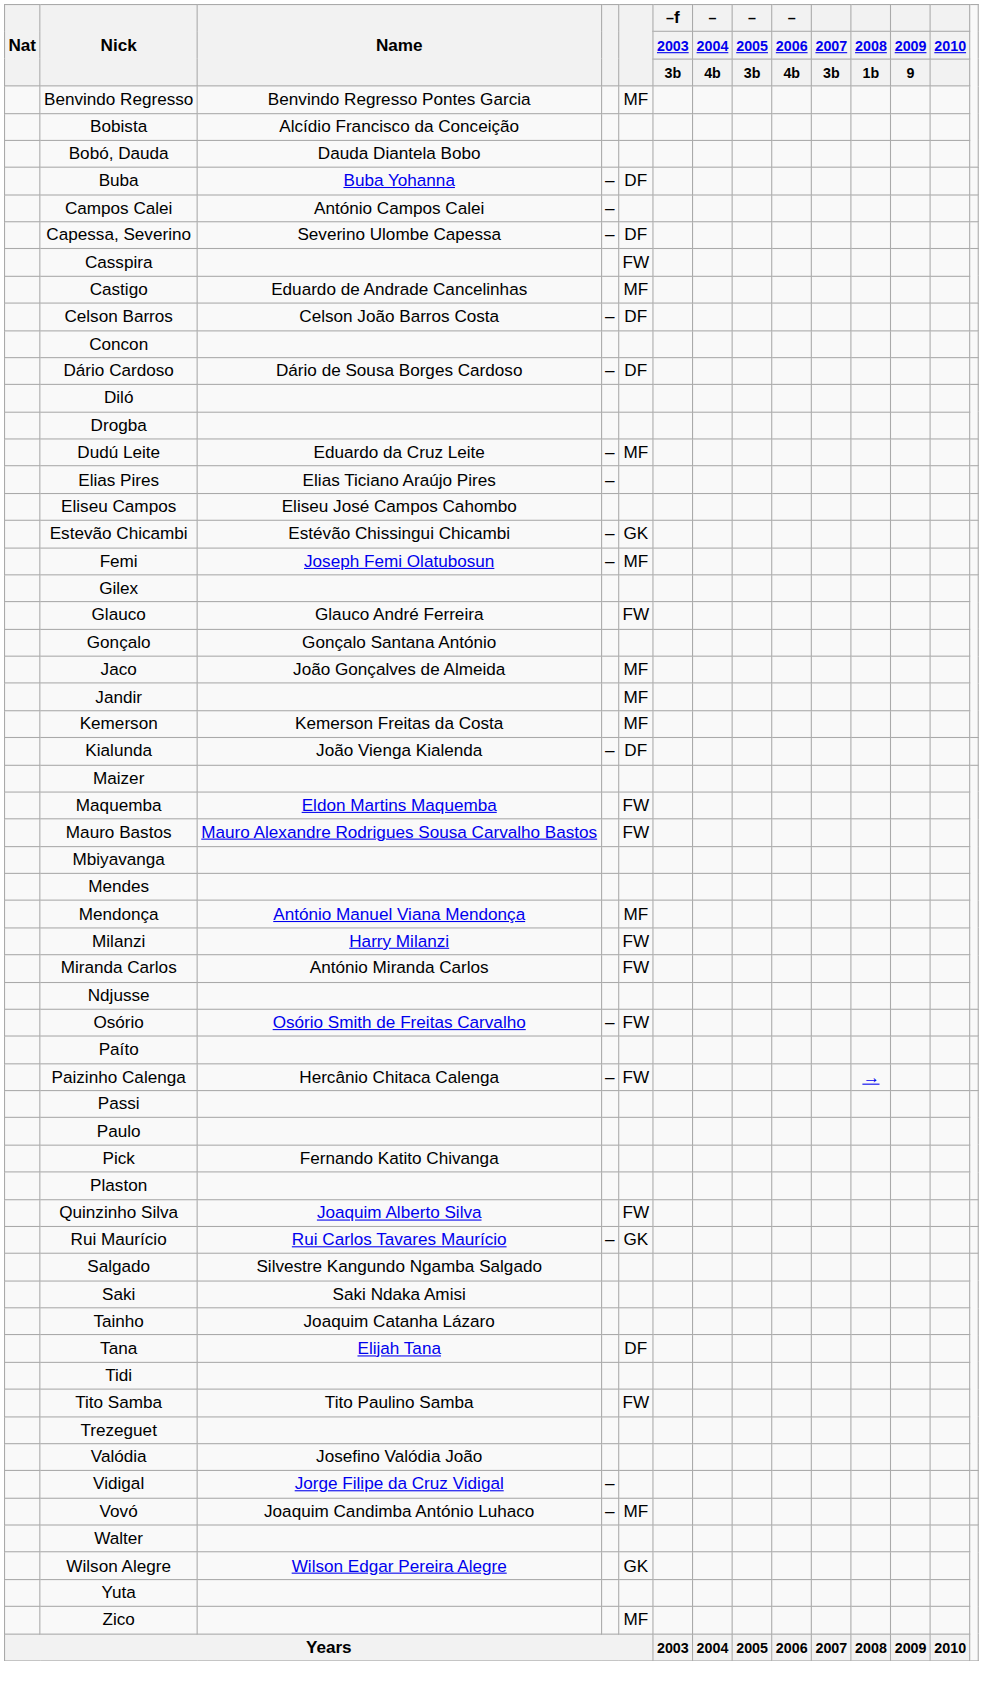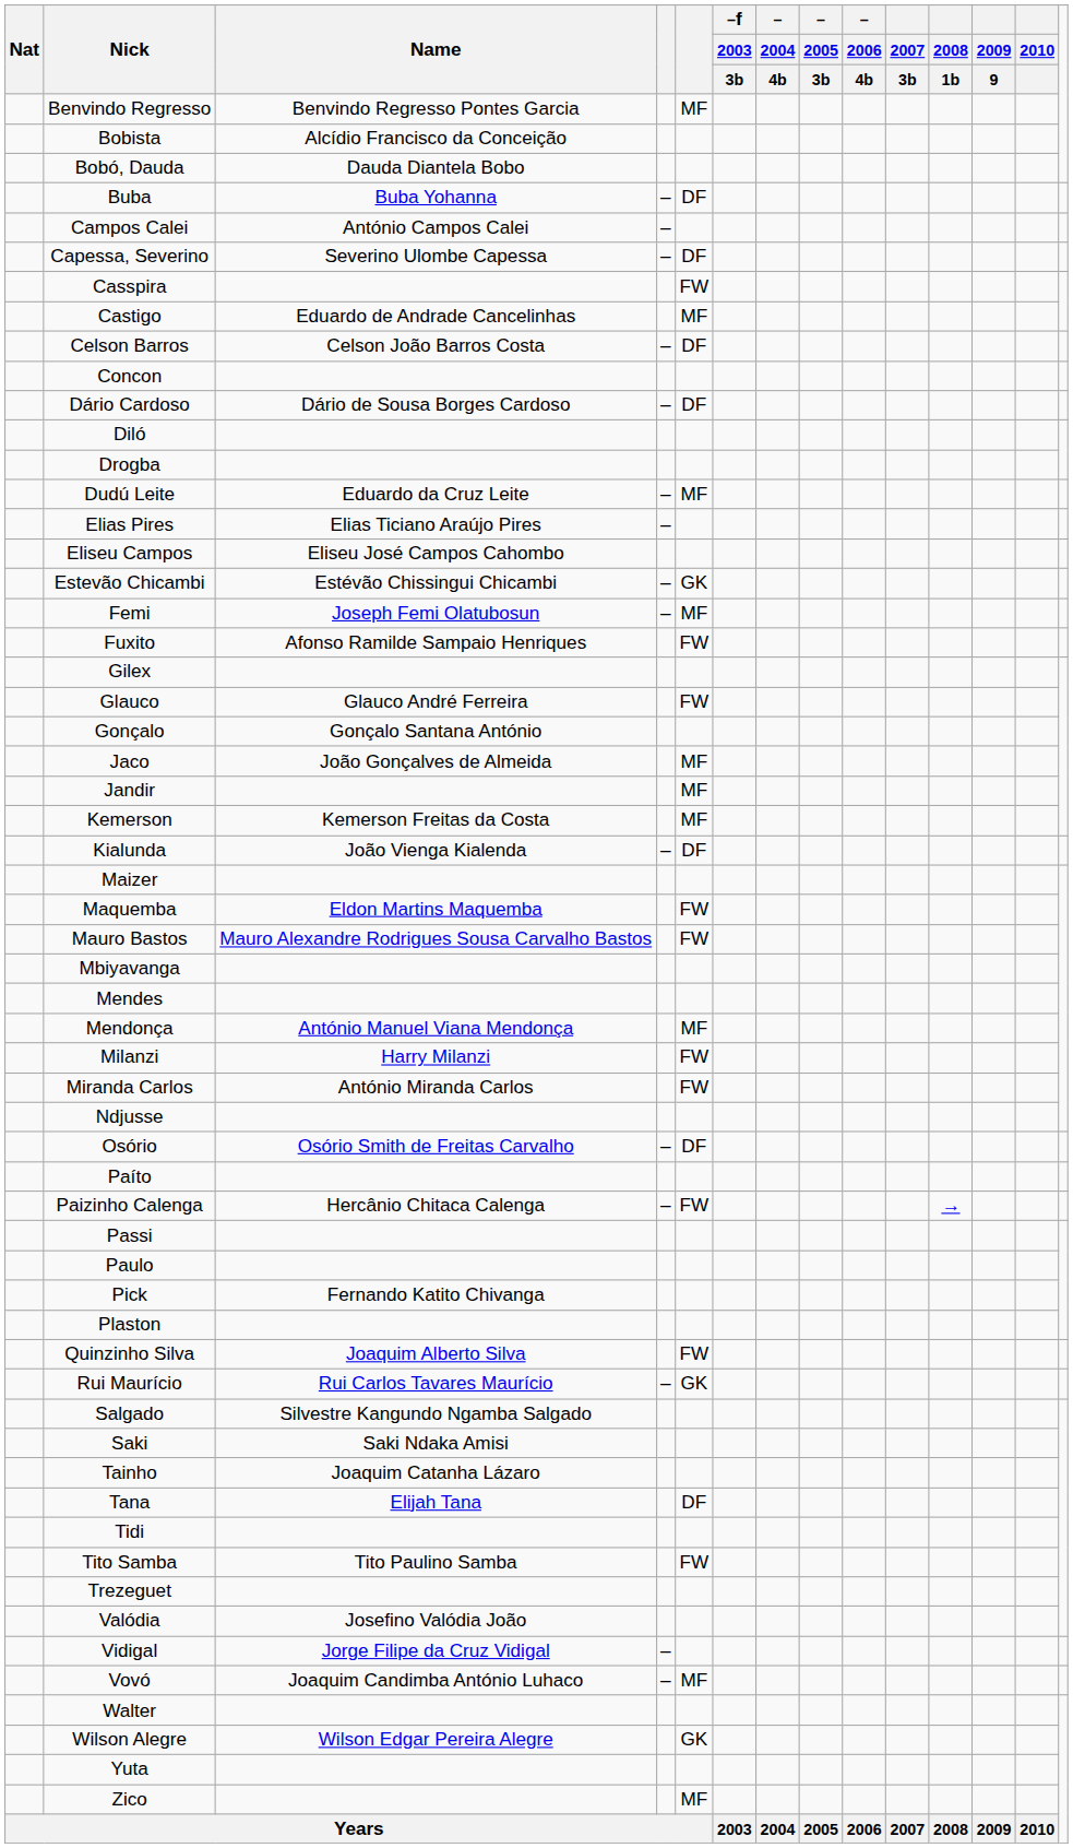+ row: Fuxito | Afonso Ramilde Sampaio Henriques | FW
Osório | column 5: FW -> DF
